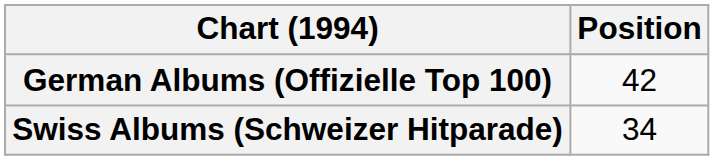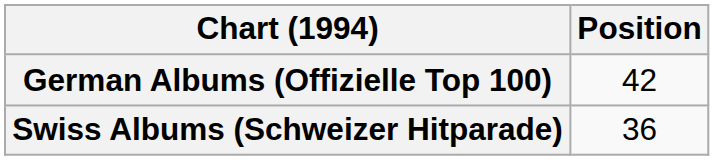Swiss Albums (Schweizer Hitparade) | Position: 34 -> 36
